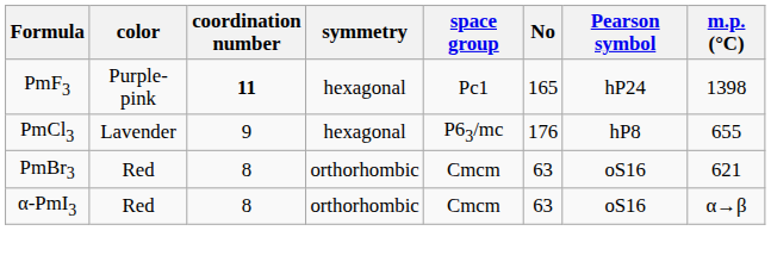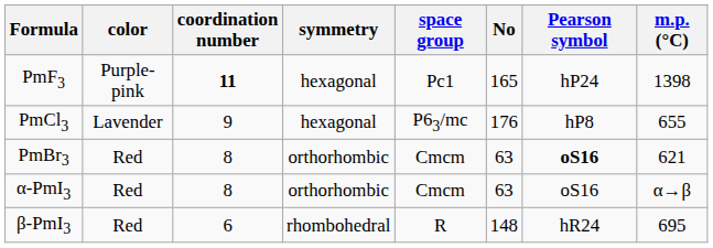PmBr3 | Pearson symbol: normal -> bold
+ row: β-PmI3 | Red | 6 | rhombohedral | R | 148 | hR24 | 695
